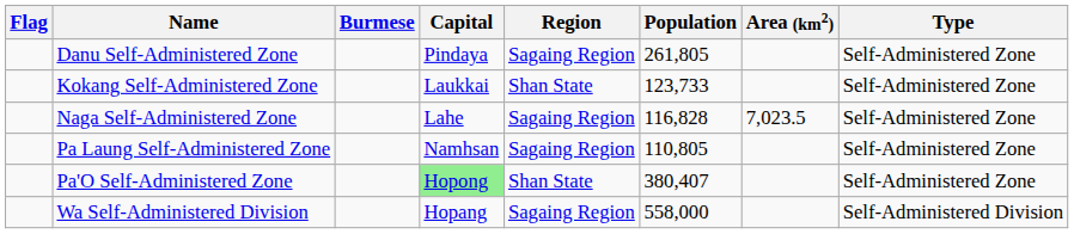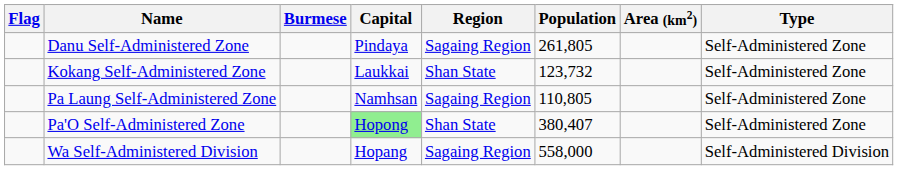Kokang Self-Administered Zone | Population: 123,733 -> 123,732
- row: Naga Self-Administered Zone | Lahe | Sagaing Region | 116,828 | 7,023.5 | Self-Administered Zone
